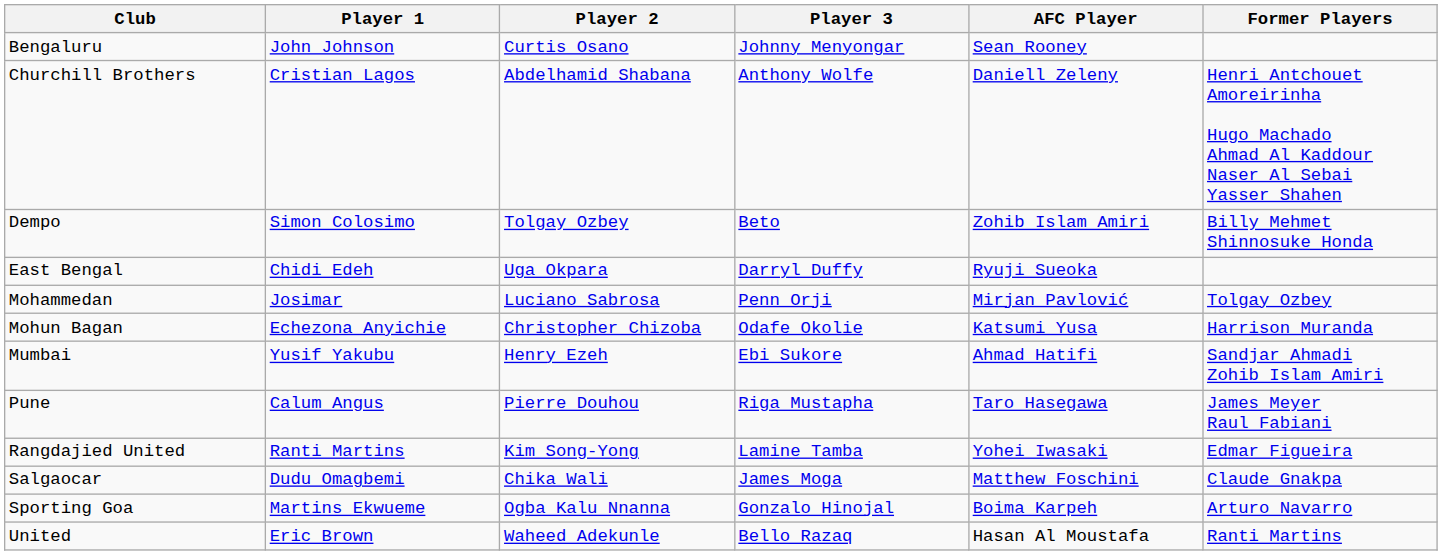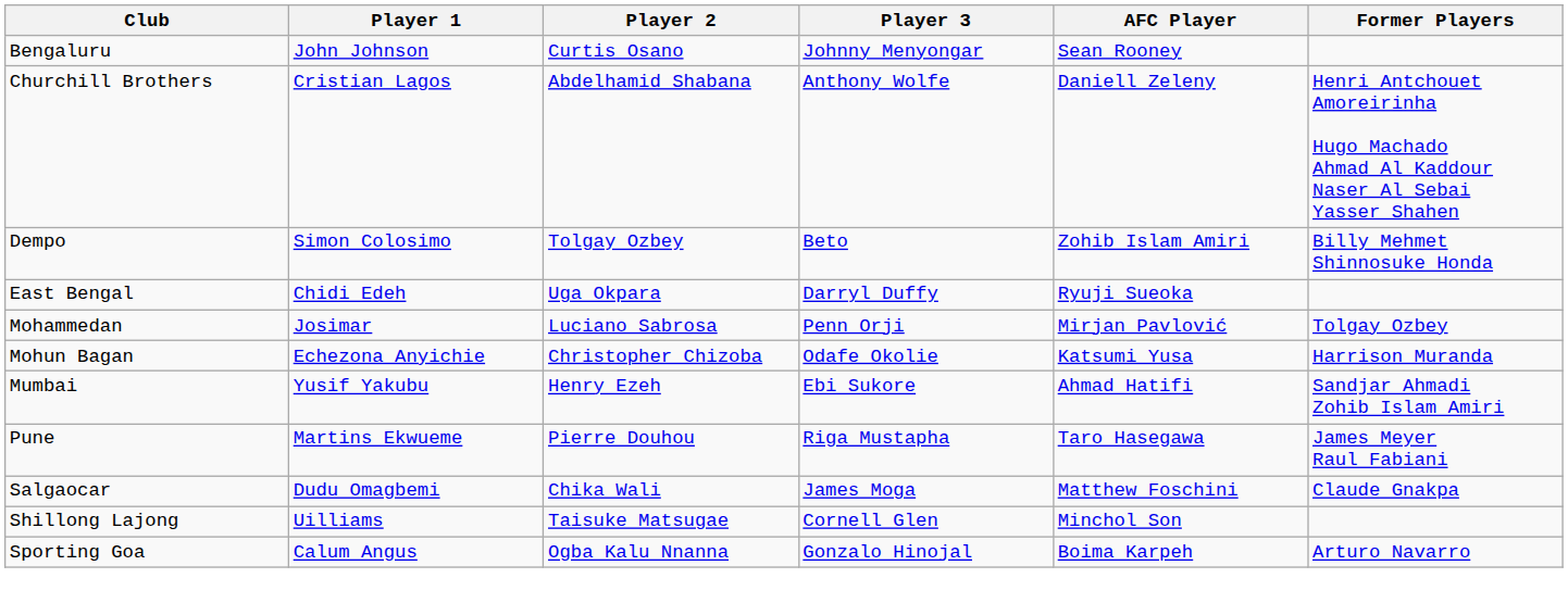Pune | Player 1: Calum Angus -> Martins Ekwueme
- row: Rangdajied United | Ranti Martins | Kim Song-Yong | Lamine Tamba | Yohei Iwasaki | Edmar Figueira
+ row: Shillong Lajong | Uilliams | Taisuke Matsugae | Cornell Glen | Minchol Son
Sporting Goa | Player 1: Martins Ekwueme -> Calum Angus
- row: United | Eric Brown | Waheed Adekunle | Bello Razaq | Hasan Al Moustafa | Ranti Martins
